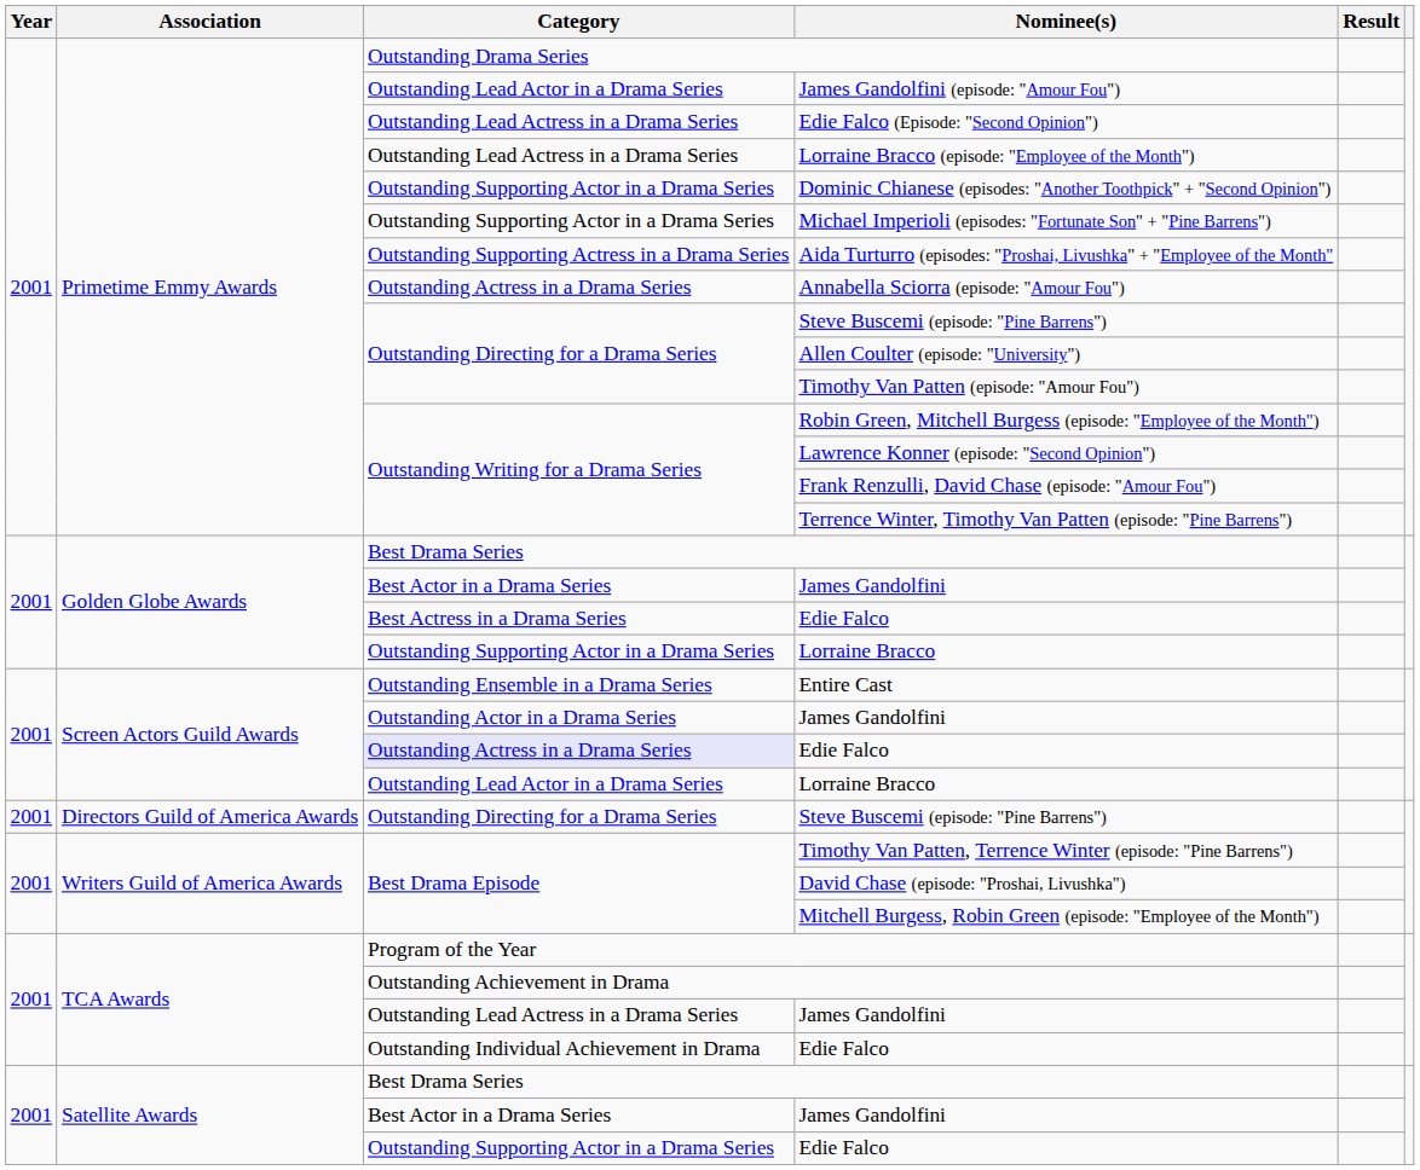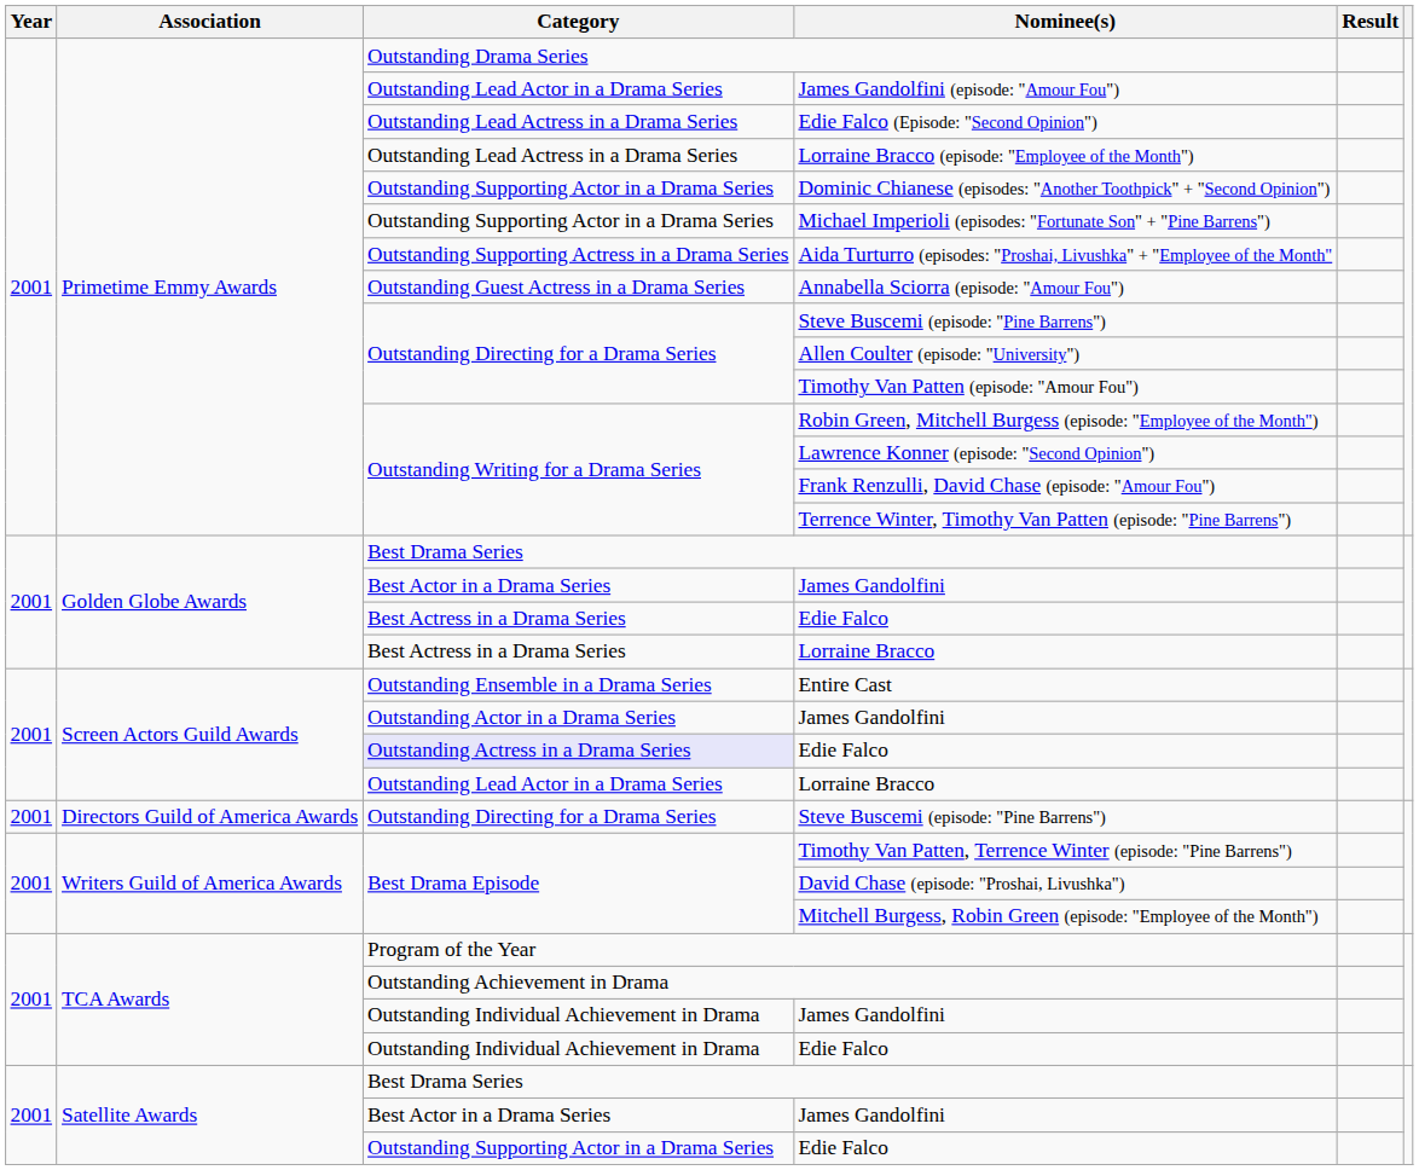Annabella Sciorra (episode: "Amour Fou") | Category: Outstanding Actress in a Drama Series -> Outstanding Guest Actress in a Drama Series
Golden Globe Awards / Lorraine Bracco | Category: Outstanding Supporting Actor in a Drama Series -> Best Actress in a Drama Series
TCA Awards / James Gandolfini | Category: Outstanding Lead Actress in a Drama Series -> Outstanding Individual Achievement in Drama
